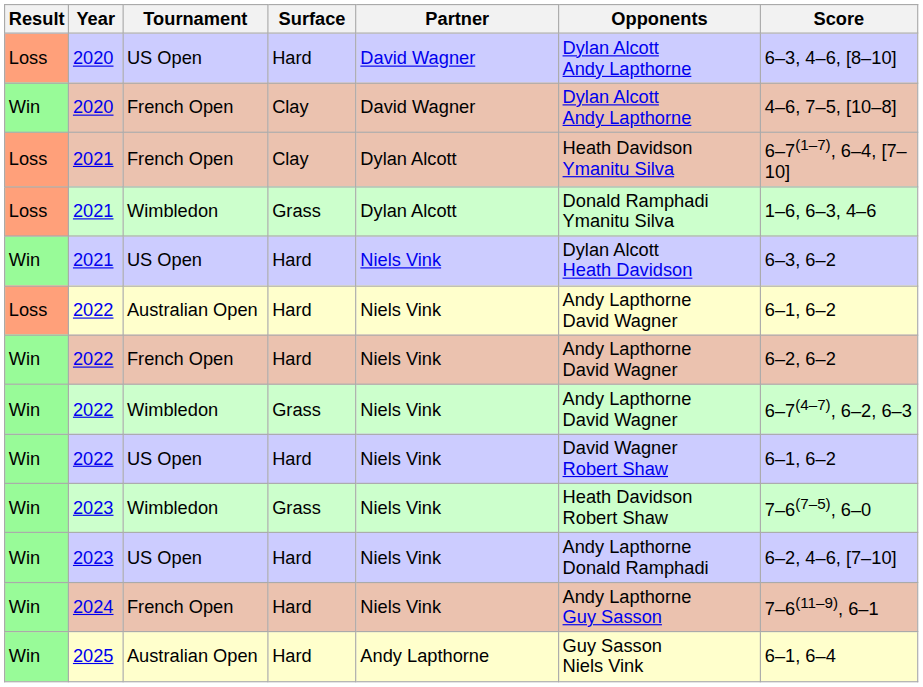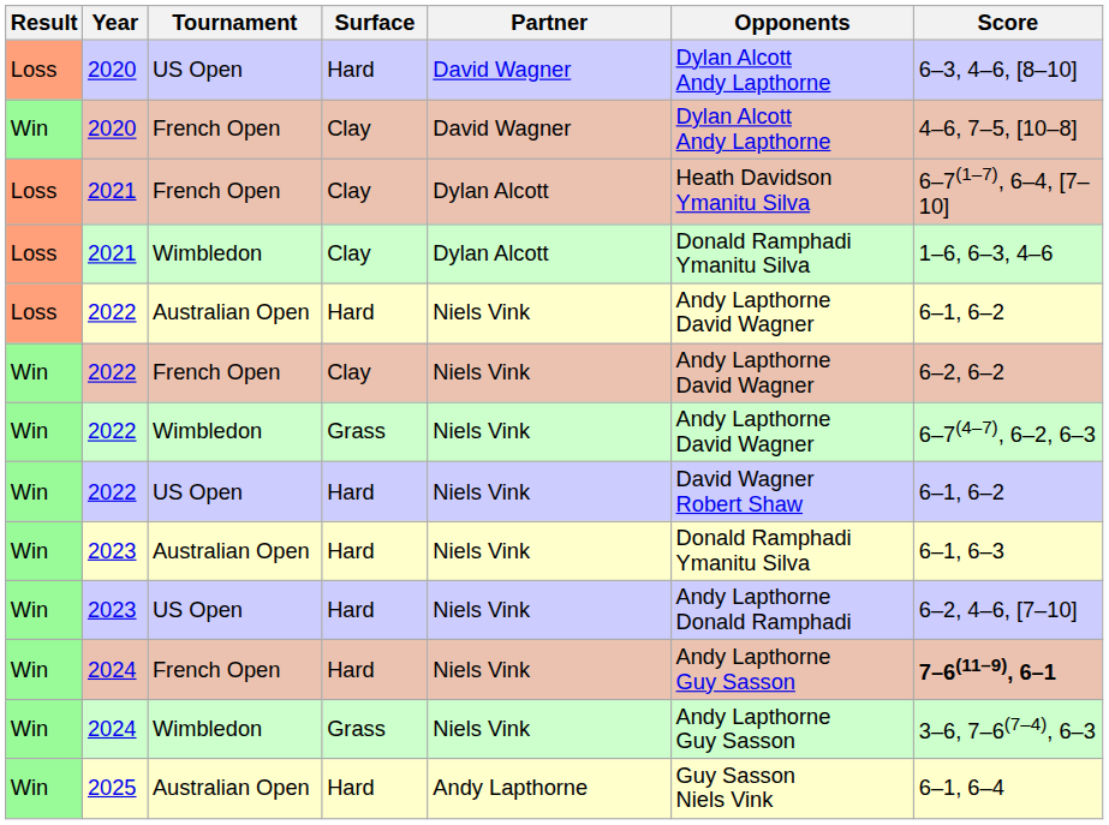2021 / Wimbledon | Surface: Grass -> Clay
- row: Win | 2021 | US Open | Hard | Niels Vink | Dylan Alcott Heath Davidson | 6–3, 6–2
2022 / French Open | Surface: Hard -> Clay
+ row: Win | 2023 | Australian Open | Hard | Niels Vink | Donald Ramphadi Ymanitu Silva | 6–1, 6–3
- row: Win | 2023 | Wimbledon | Grass | Niels Vink | Heath Davidson Robert Shaw | 7–6(7–5), 6–0
2024 / French Open | Score: normal -> bold
+ row: Win | 2024 | Wimbledon | Grass | Niels Vink | Andy Lapthorne Guy Sasson | 3–6, 7–6(7–4), 6–3
